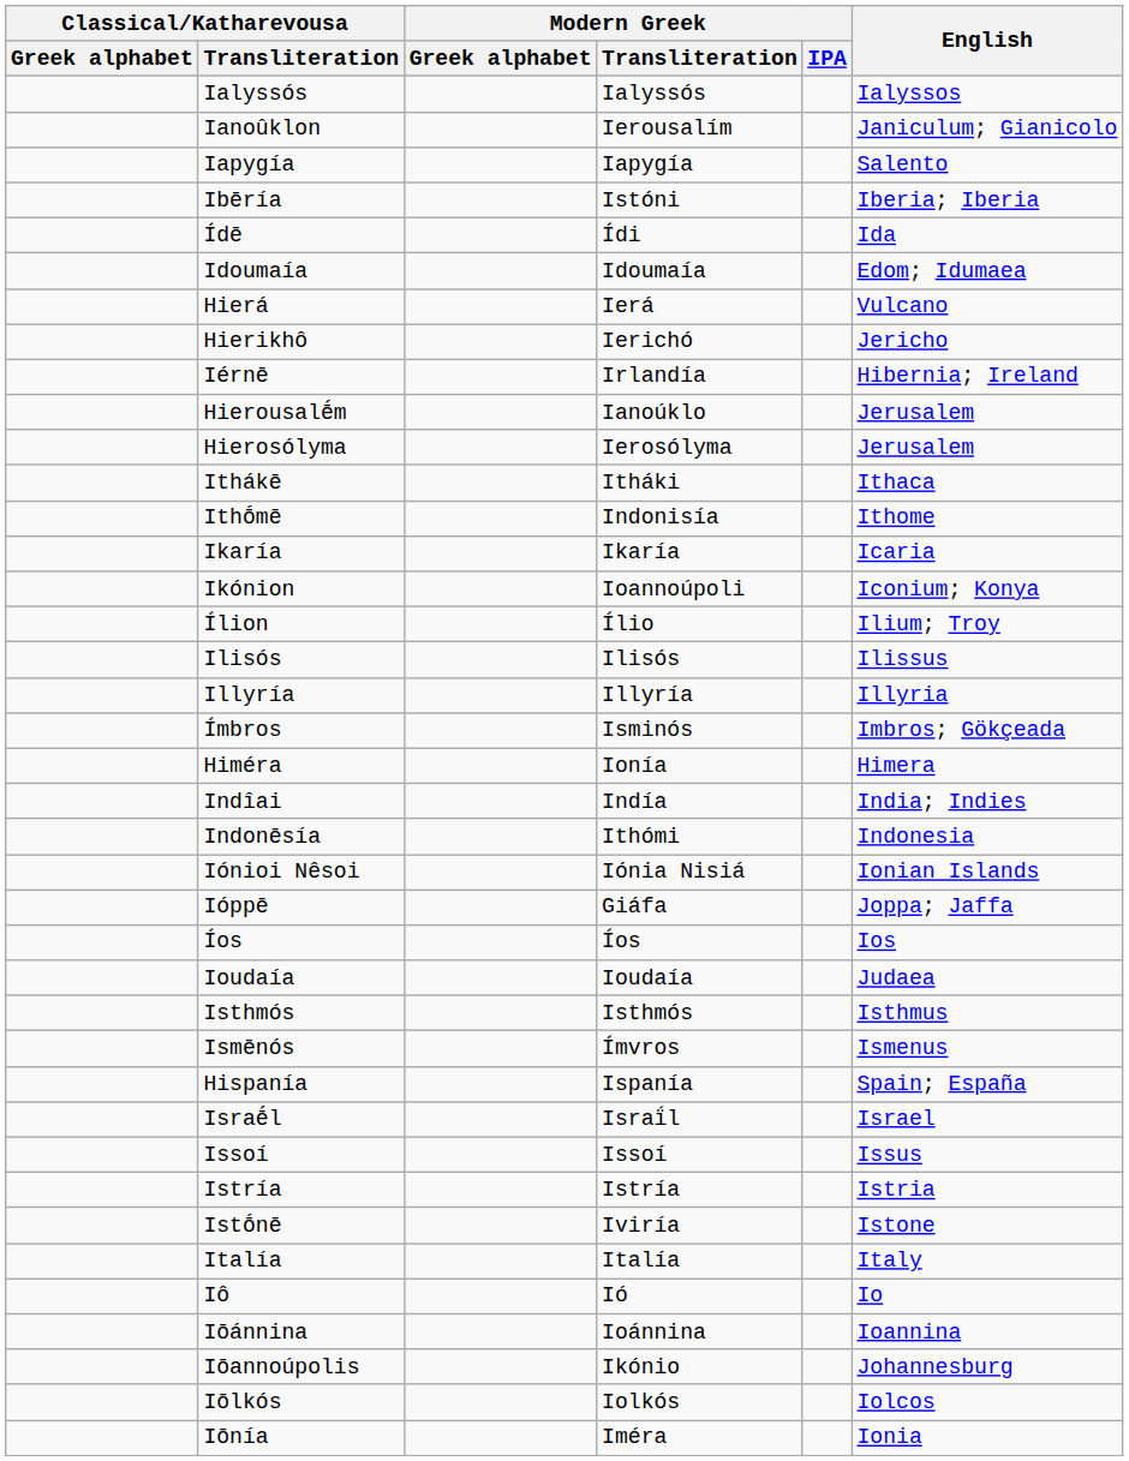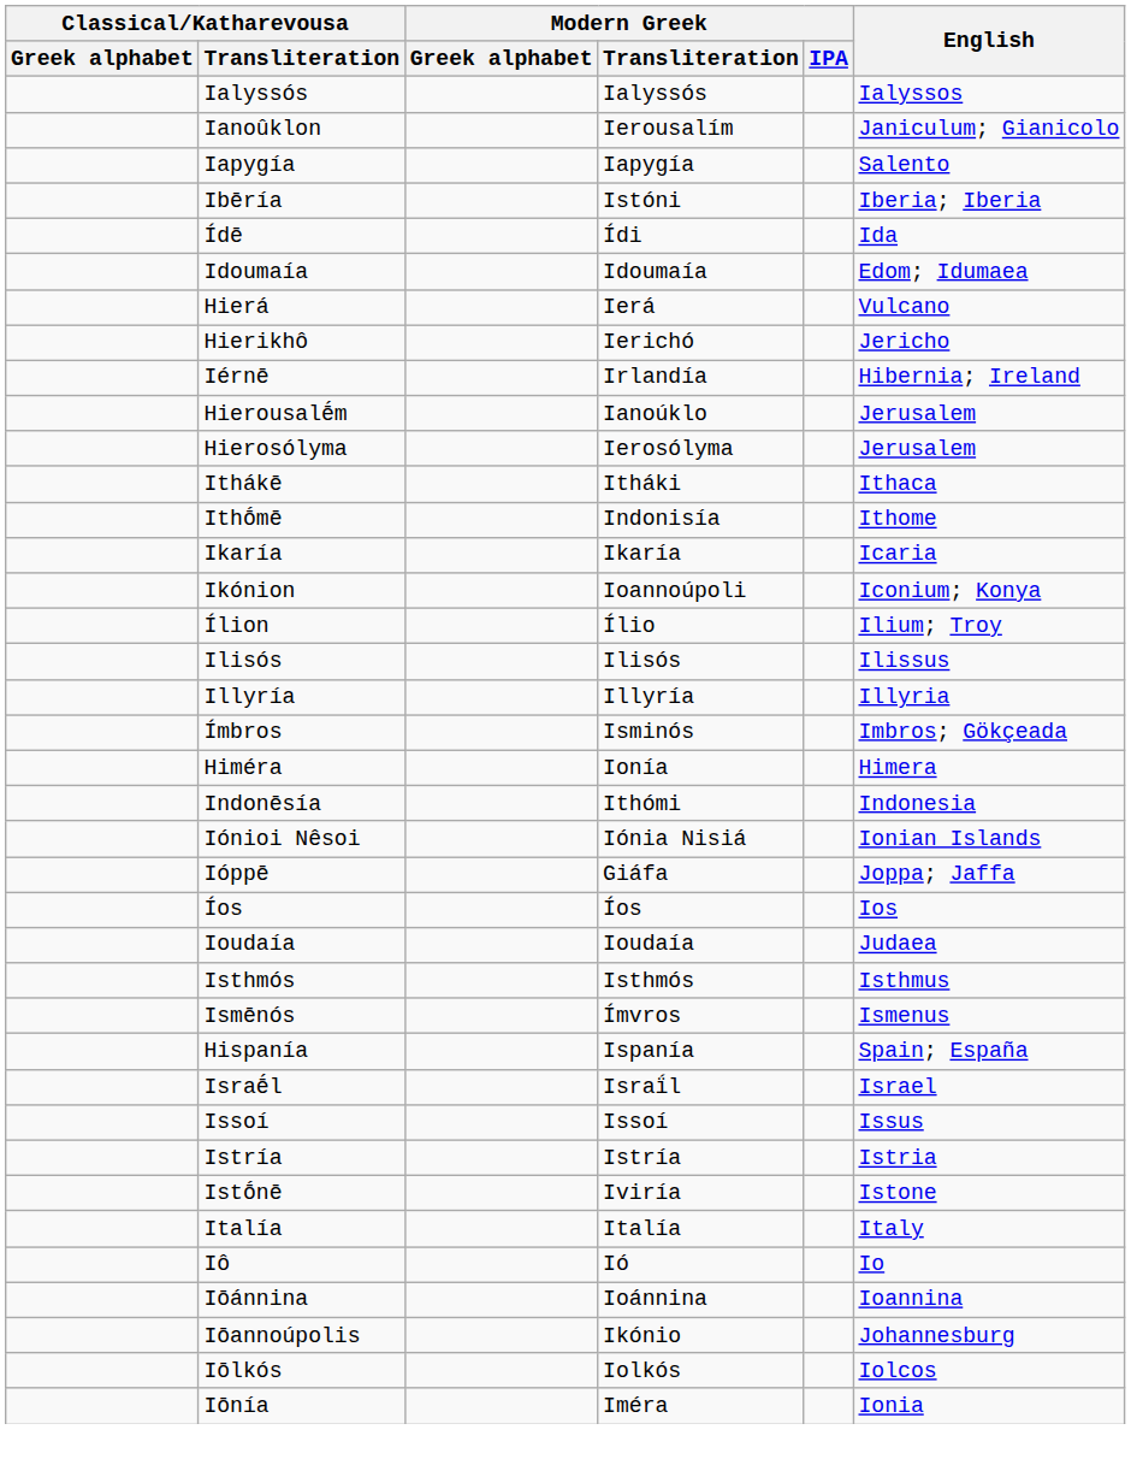- row: Indîai | Indía | India; Indies
